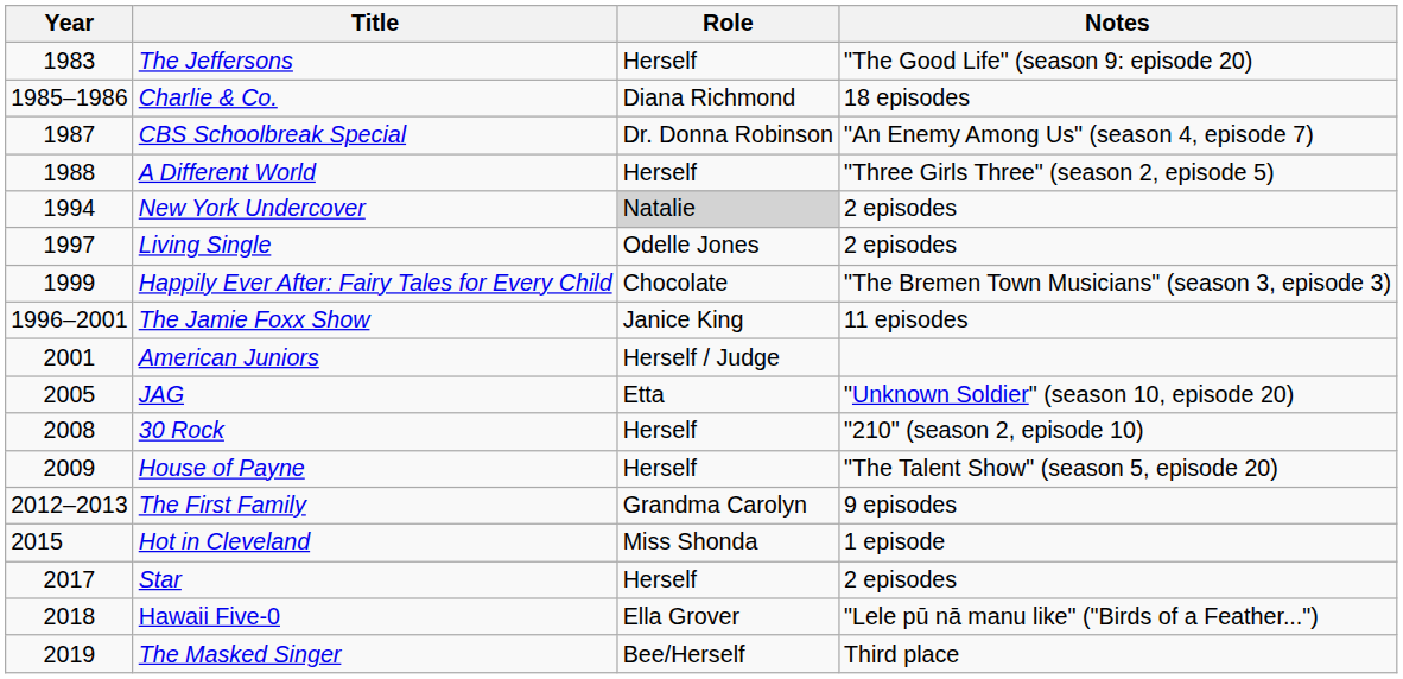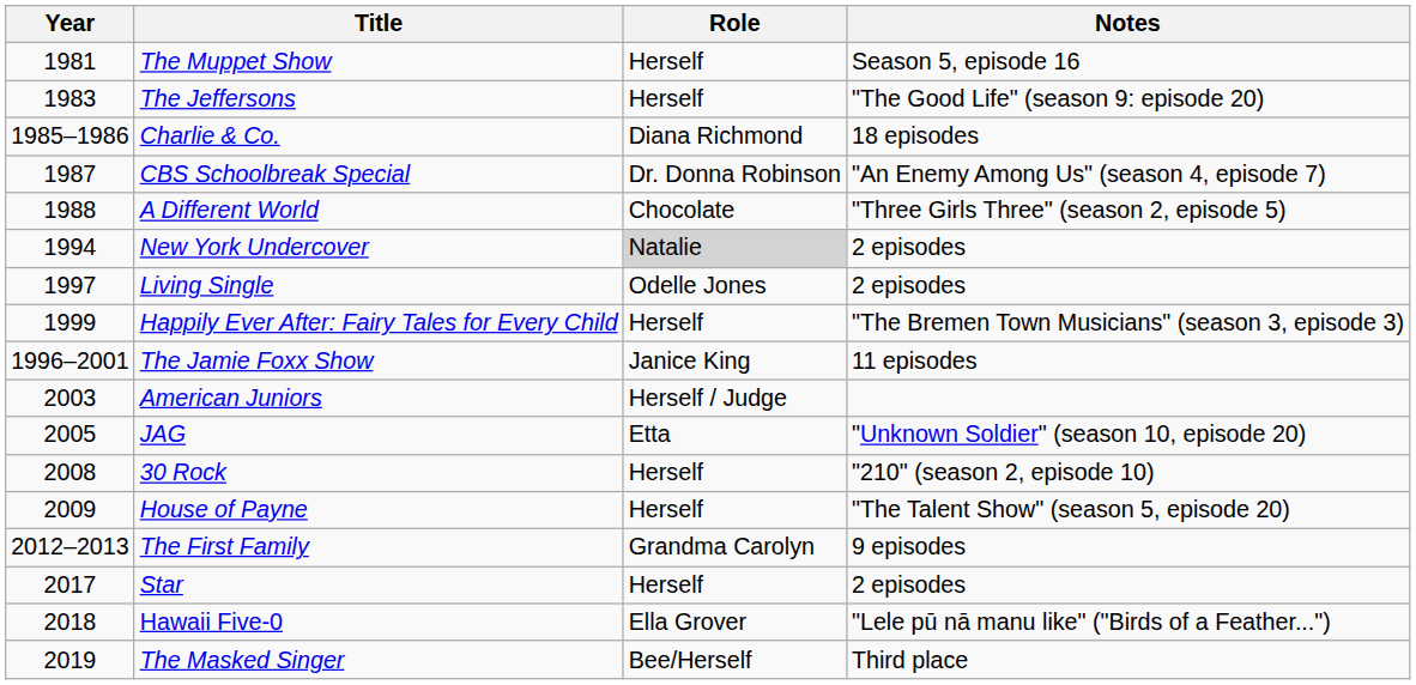+ row: 1981 | The Muppet Show | Herself | Season 5, episode 16
A Different World | Role: Herself -> Chocolate
Happily Ever After: Fairy Tales for Every Child | Role: Chocolate -> Herself
American Juniors | Year: 2001 -> 2003
- row: 2015 | Hot in Cleveland | Miss Shonda | 1 episode
